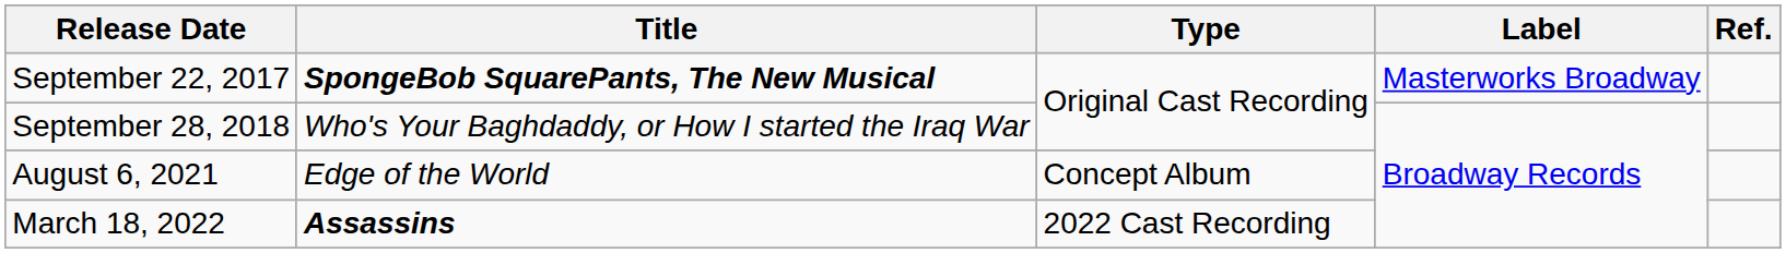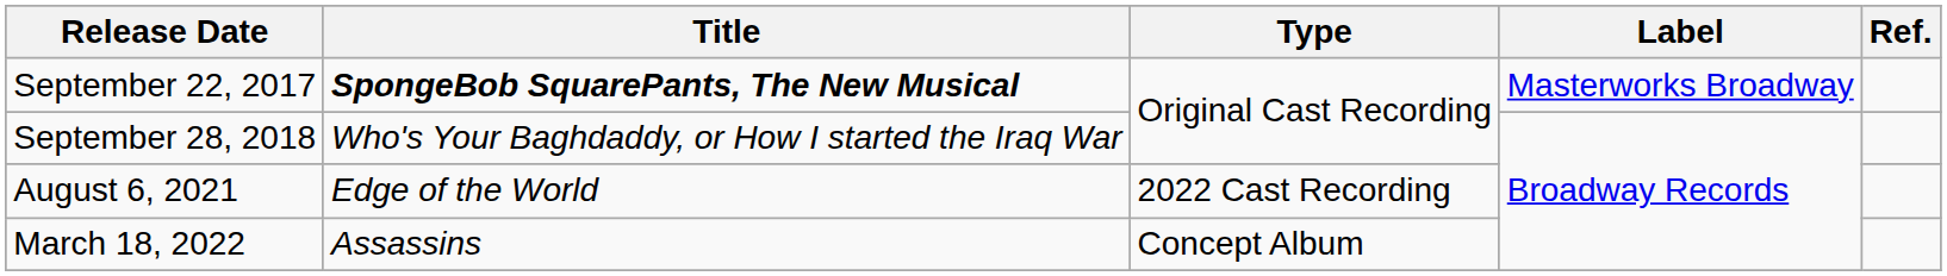August 6, 2021 | Type: Concept Album -> 2022 Cast Recording
March 18, 2022 | Title: bold -> normal
March 18, 2022 | Type: 2022 Cast Recording -> Concept Album
